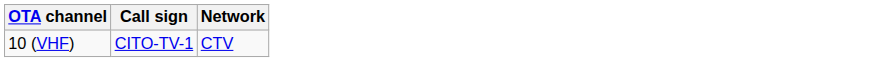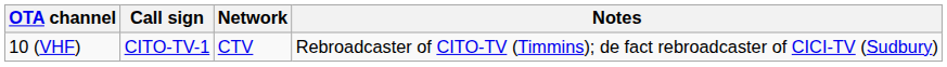+ column: Notes | Rebroadcaster of CITO-TV (Timmins); de fact rebroadcaster of CICI-TV (Sudbury)
